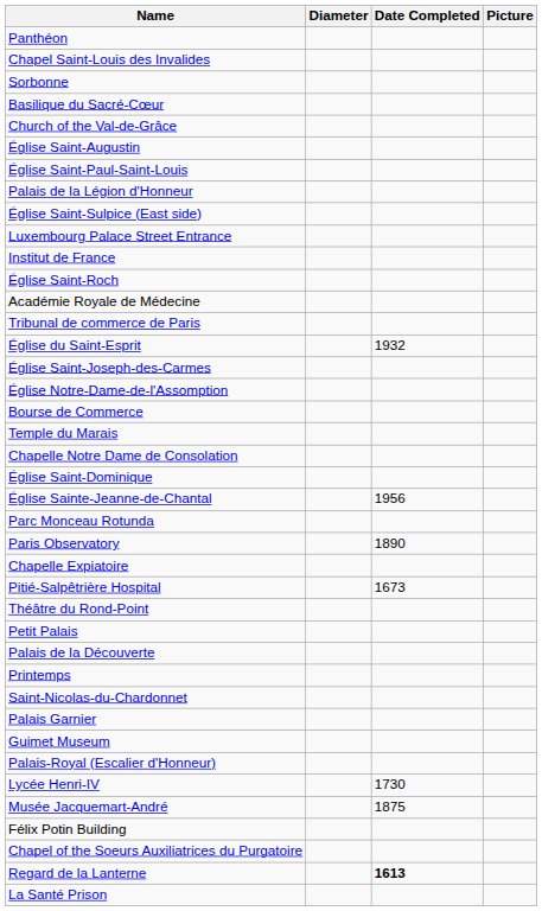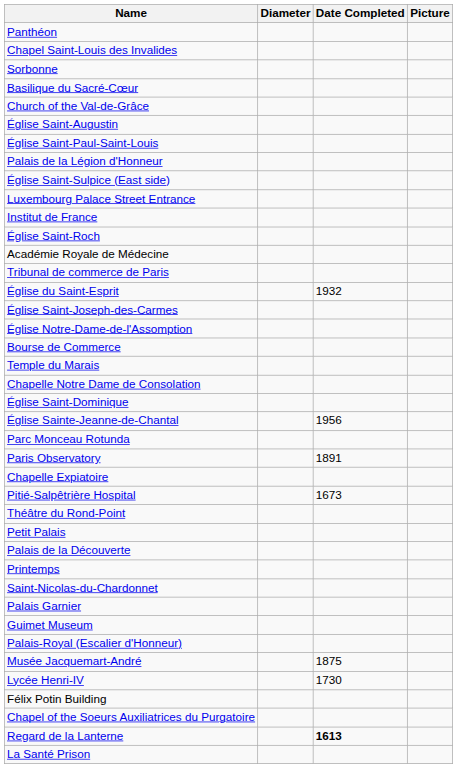Paris Observatory | Date Completed: 1890 -> 1891
rows swapped: Musée Jacquemart-André <-> Lycée Henri-IV
